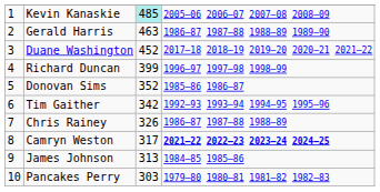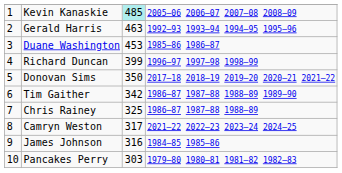Gerald Harris | column 4: 1986–87 1987–88 1988–89 1989–90 -> 1992–93 1993–94 1994–95 1995–96
Duane Washington | column 3: 452 -> 453
Duane Washington | column 4: 2017–18 2018–19 2019–20 2020–21 2021–22 -> 1985–86 1986–87
Donovan Sims | column 3: 352 -> 350
Donovan Sims | column 4: 1985–86 1986–87 -> 2017–18 2018–19 2019–20 2020–21 2021–22
Tim Gaither | column 4: 1992–93 1993–94 1994–95 1995–96 -> 1986–87 1987–88 1988–89 1989–90
Chris Rainey | column 3: 326 -> 325
Camryn Weston | column 4: bold -> normal
James Johnson | column 3: 313 -> 316
